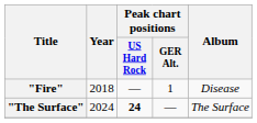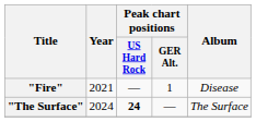"Fire" | Year: 2018 -> 2021
